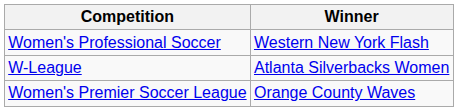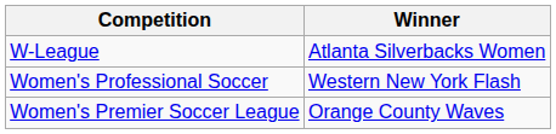rows swapped: Women's Professional Soccer <-> W-League
